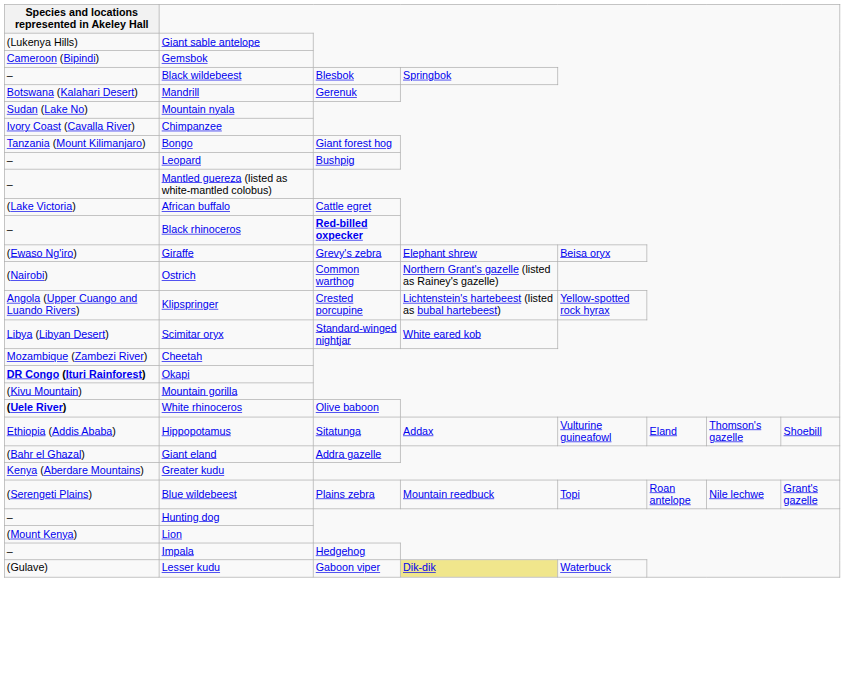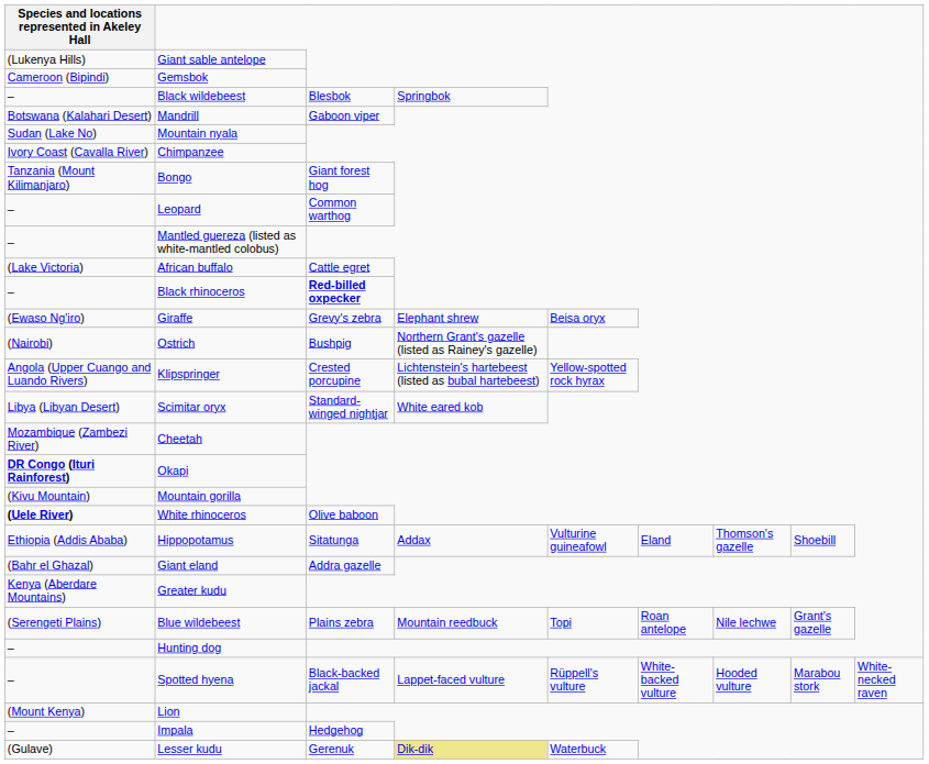Mandrill | column 3: Gerenuk -> Gaboon viper
Leopard | column 3: Bushpig -> Common warthog
Ostrich | column 3: Common warthog -> Bushpig
+ row: – | Spotted hyena | Black-backed jackal | Lappet-faced vulture | Rüppell's vulture | White-backed vulture | Hooded vulture | Marabou stork | White-necked raven
Lesser kudu | column 3: Gaboon viper -> Gerenuk
